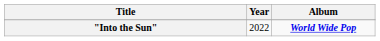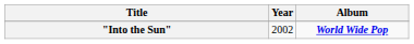"Into the Sun" | Year: 2022 -> 2002
